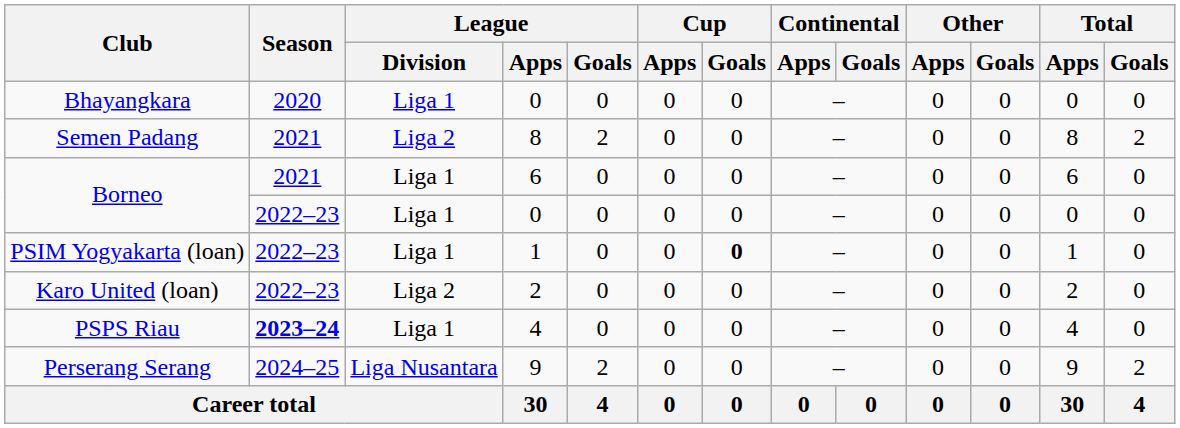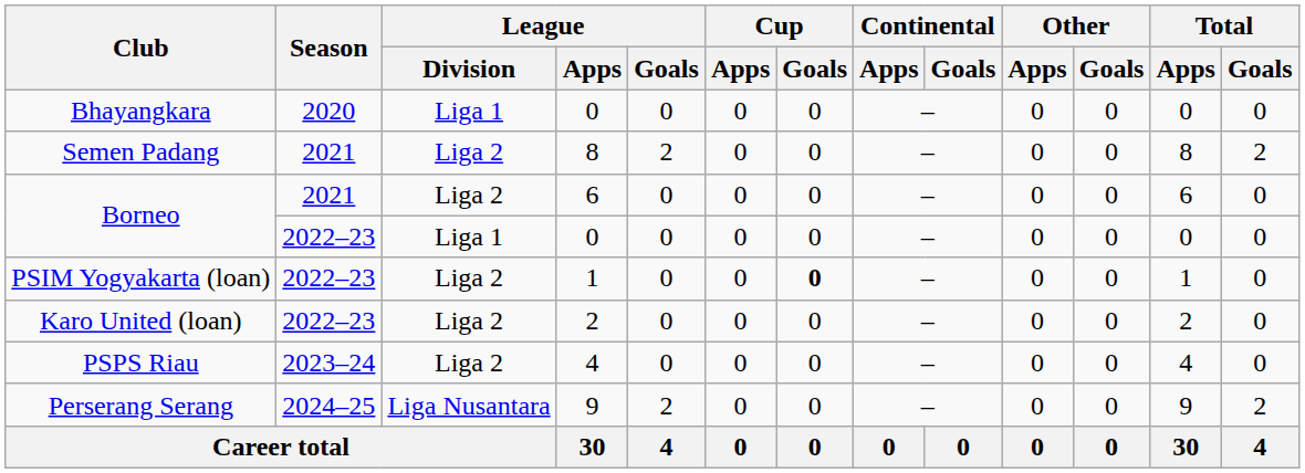Borneo / 6 | League / Division: Liga 1 -> Liga 2
PSIM Yogyakarta (loan) | League / Division: Liga 1 -> Liga 2
PSPS Riau | Season: bold -> normal
PSPS Riau | League / Division: Liga 1 -> Liga 2
